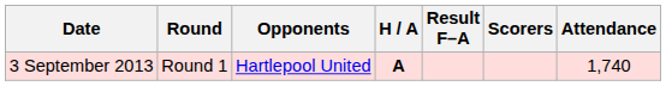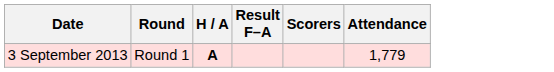- column: Opponents | Hartlepool United
3 September 2013 | Attendance: 1,740 -> 1,779
